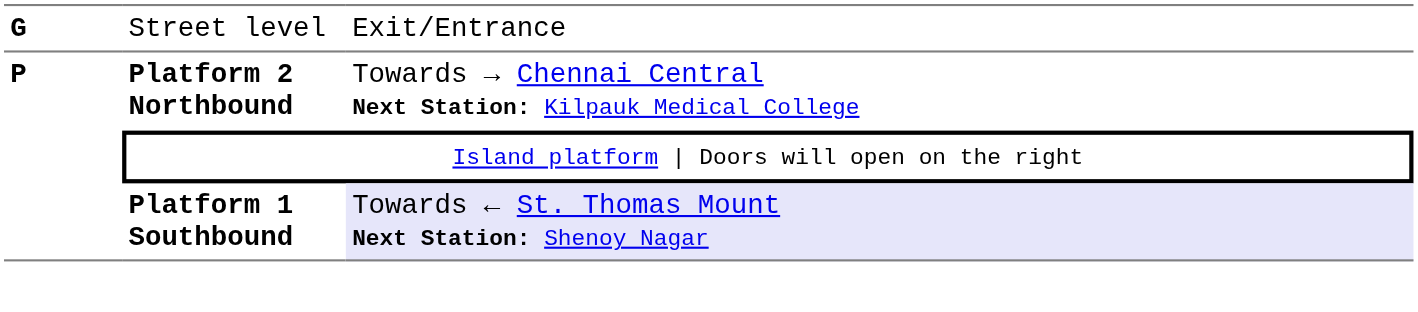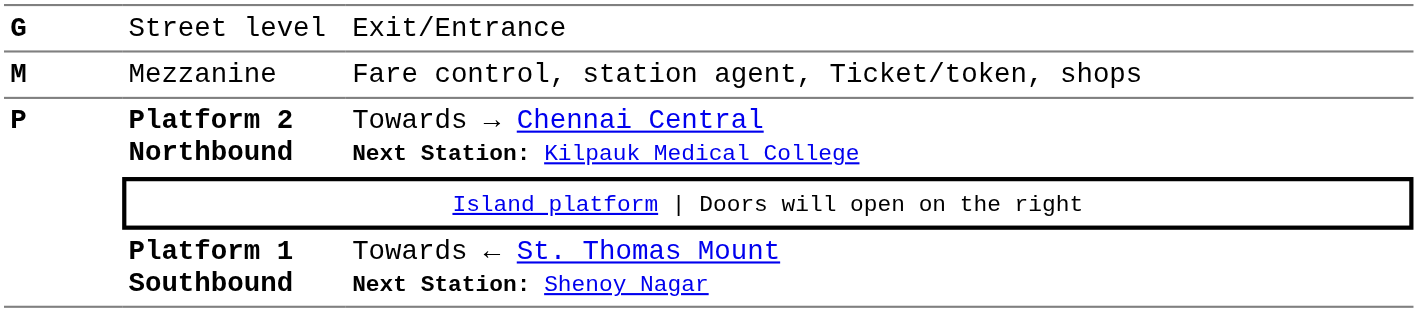+ row: M | Mezzanine | Fare control, station agent, Ticket/token, shops
Platform 1 Southbound | column 3: lavender background -> no background
